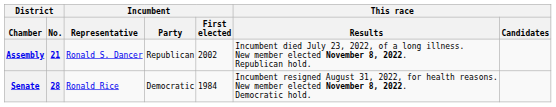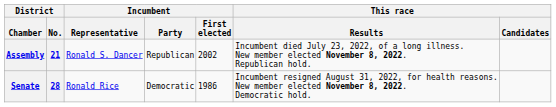Senate | Incumbent / First elected: 1984 -> 1986
